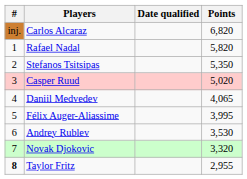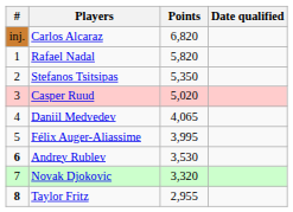columns swapped: Points <-> Date qualified
Andrey Rublev | #: normal -> bold
